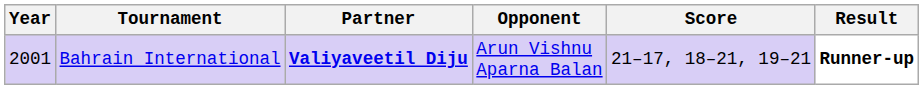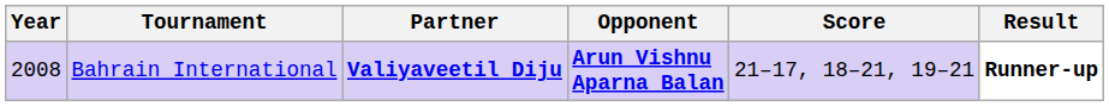Bahrain International | Year: 2001 -> 2008
Bahrain International | Opponent: normal -> bold
